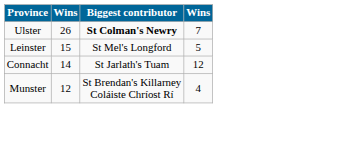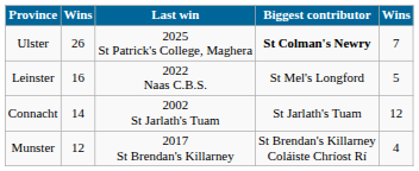+ column: Last win | 2025 St Patrick's College, Maghera | 2022 Naas C.B.S. | 2002 St Jarlath's Tuam | 2017 St Brendan's Killarney
Leinster | column 2: 15 -> 16
